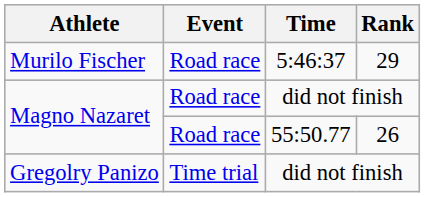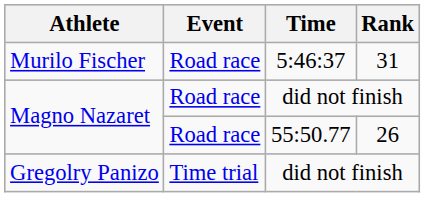Murilo Fischer | Rank: 29 -> 31
